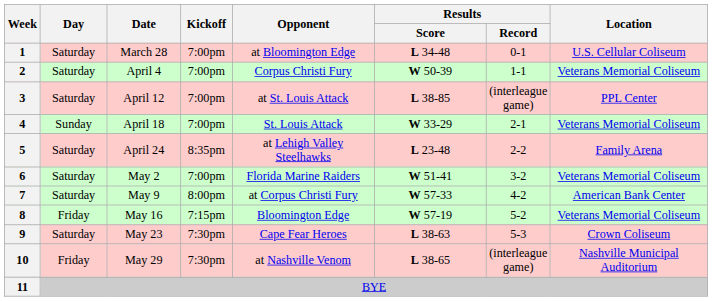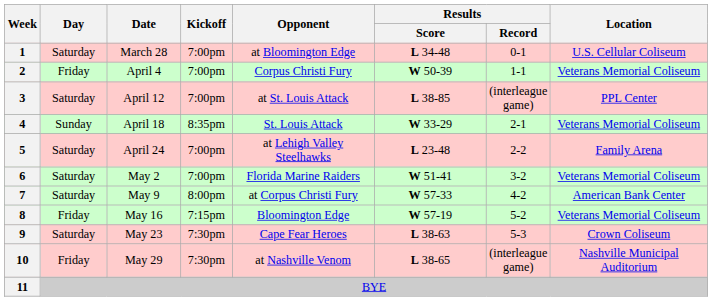2 | Day: Saturday -> Friday
4 | Kickoff: 7:00pm -> 8:35pm
5 | Kickoff: 8:35pm -> 7:00pm
